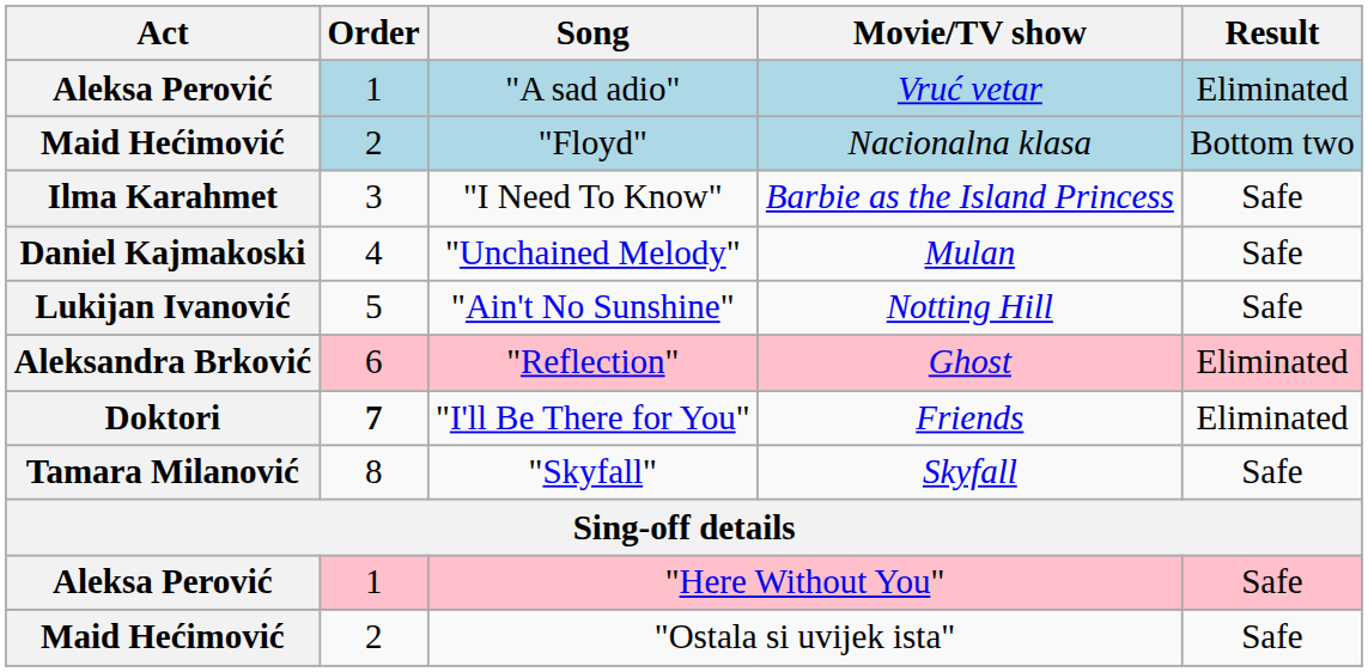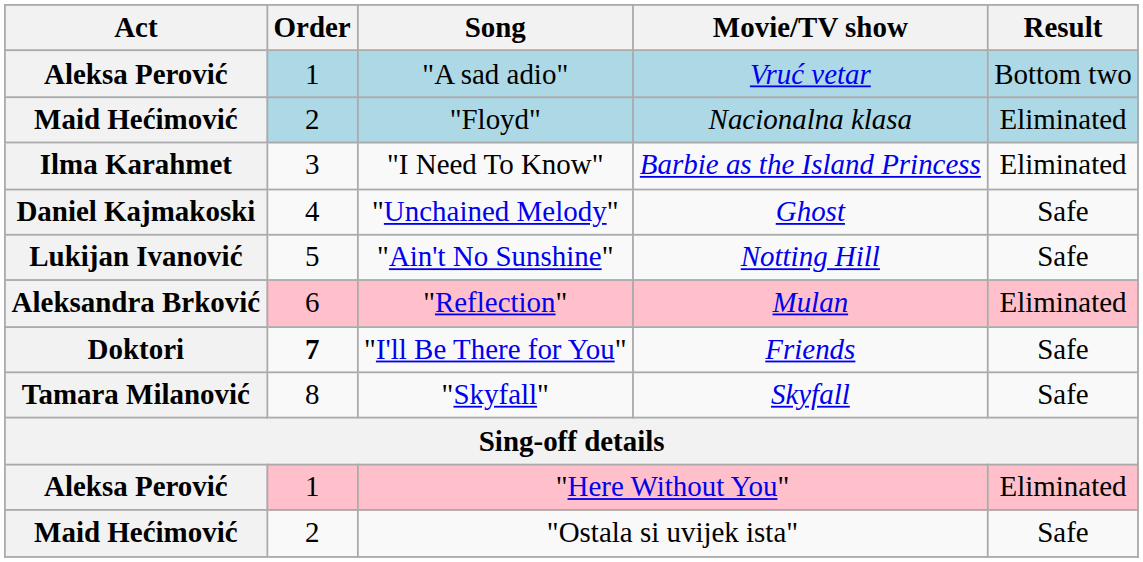"A sad adio" | Result: Eliminated -> Bottom two
"Floyd" | Result: Bottom two -> Eliminated
"I Need To Know" | Result: Safe -> Eliminated
"Unchained Melody" | Movie/TV show: Mulan -> Ghost
"Reflection" | Movie/TV show: Ghost -> Mulan
"I'll Be There for You" | Result: Eliminated -> Safe
"Here Without You" | Result: Safe -> Eliminated
